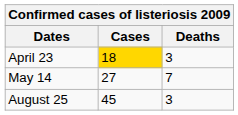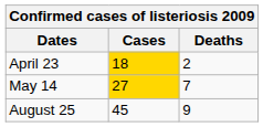April 23 | Deaths: 3 -> 2
May 14 | Cases: no background -> gold background
August 25 | Deaths: 3 -> 9
